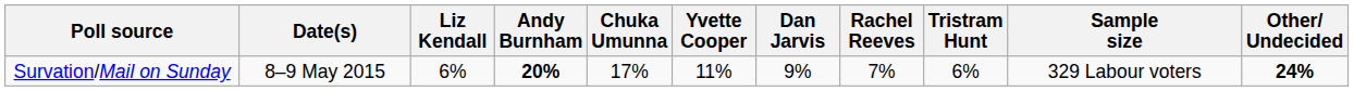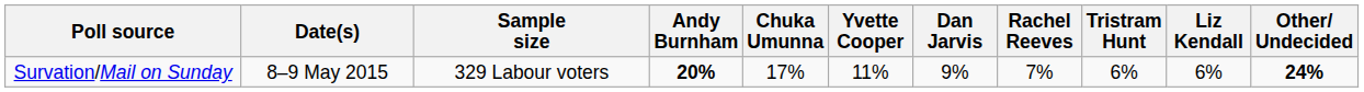columns swapped: Sample size <-> Liz Kendall
